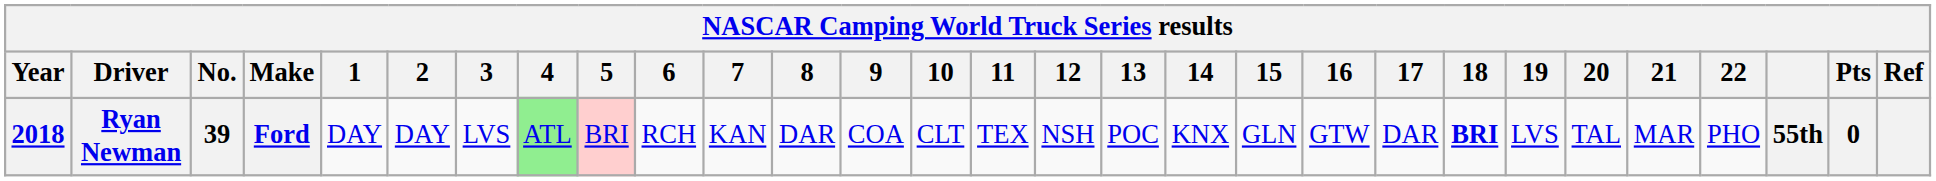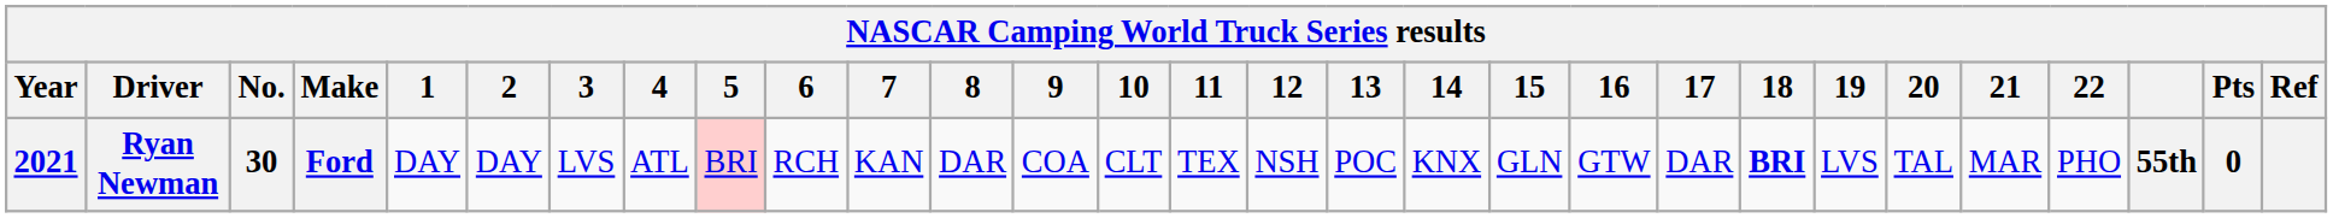Ryan Newman | Year: 2018 -> 2021
Ryan Newman | No.: 39 -> 30
Ryan Newman | 4: lightgreen background -> no background
